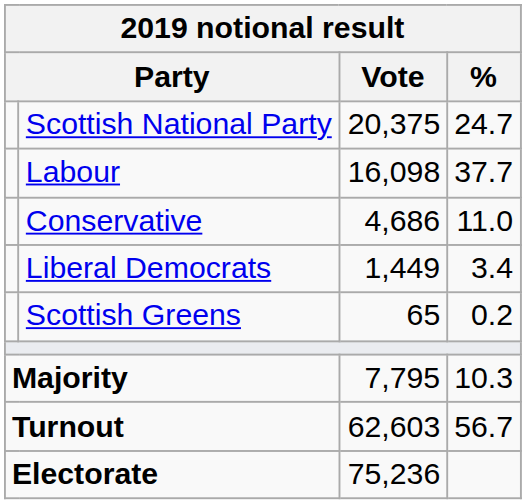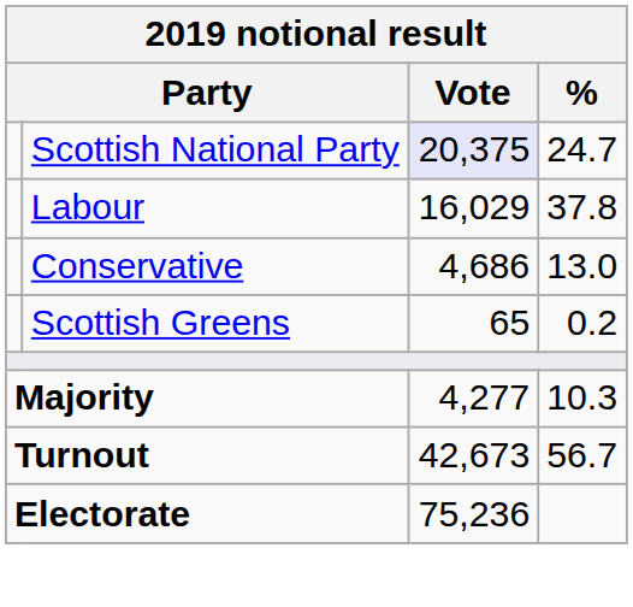Scottish National Party | Vote: no background -> lavender background
Labour | Vote: 16,098 -> 16,029
Labour | %: 37.7 -> 37.8
Conservative | %: 11.0 -> 13.0
- row: Liberal Democrats | 1,449 | 3.4
Majority | Vote: 7,795 -> 4,277
Turnout | Vote: 62,603 -> 42,673
